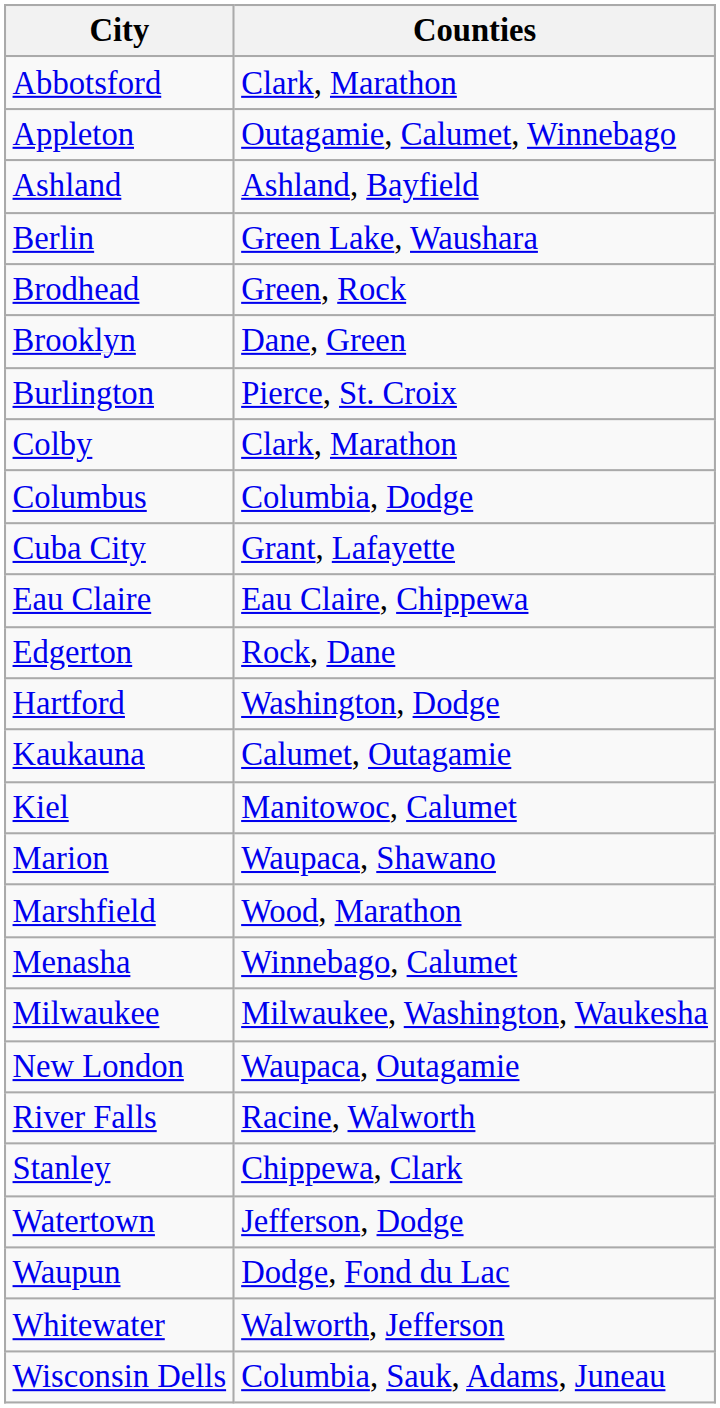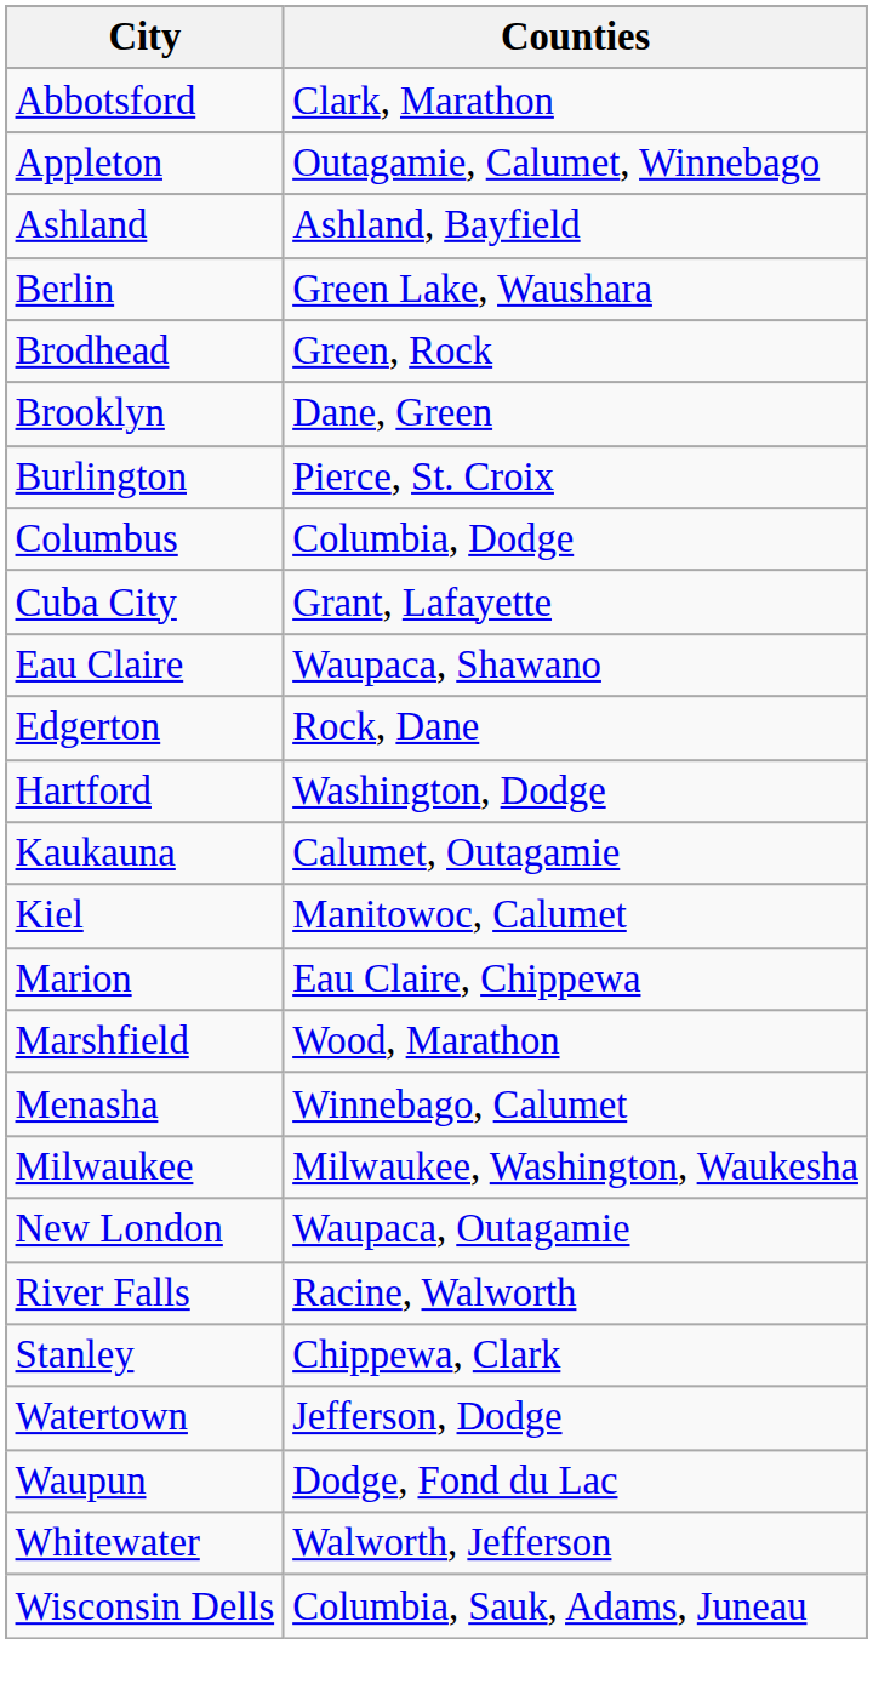- row: Colby | Clark, Marathon
Eau Claire | Counties: Eau Claire, Chippewa -> Waupaca, Shawano
Marion | Counties: Waupaca, Shawano -> Eau Claire, Chippewa
